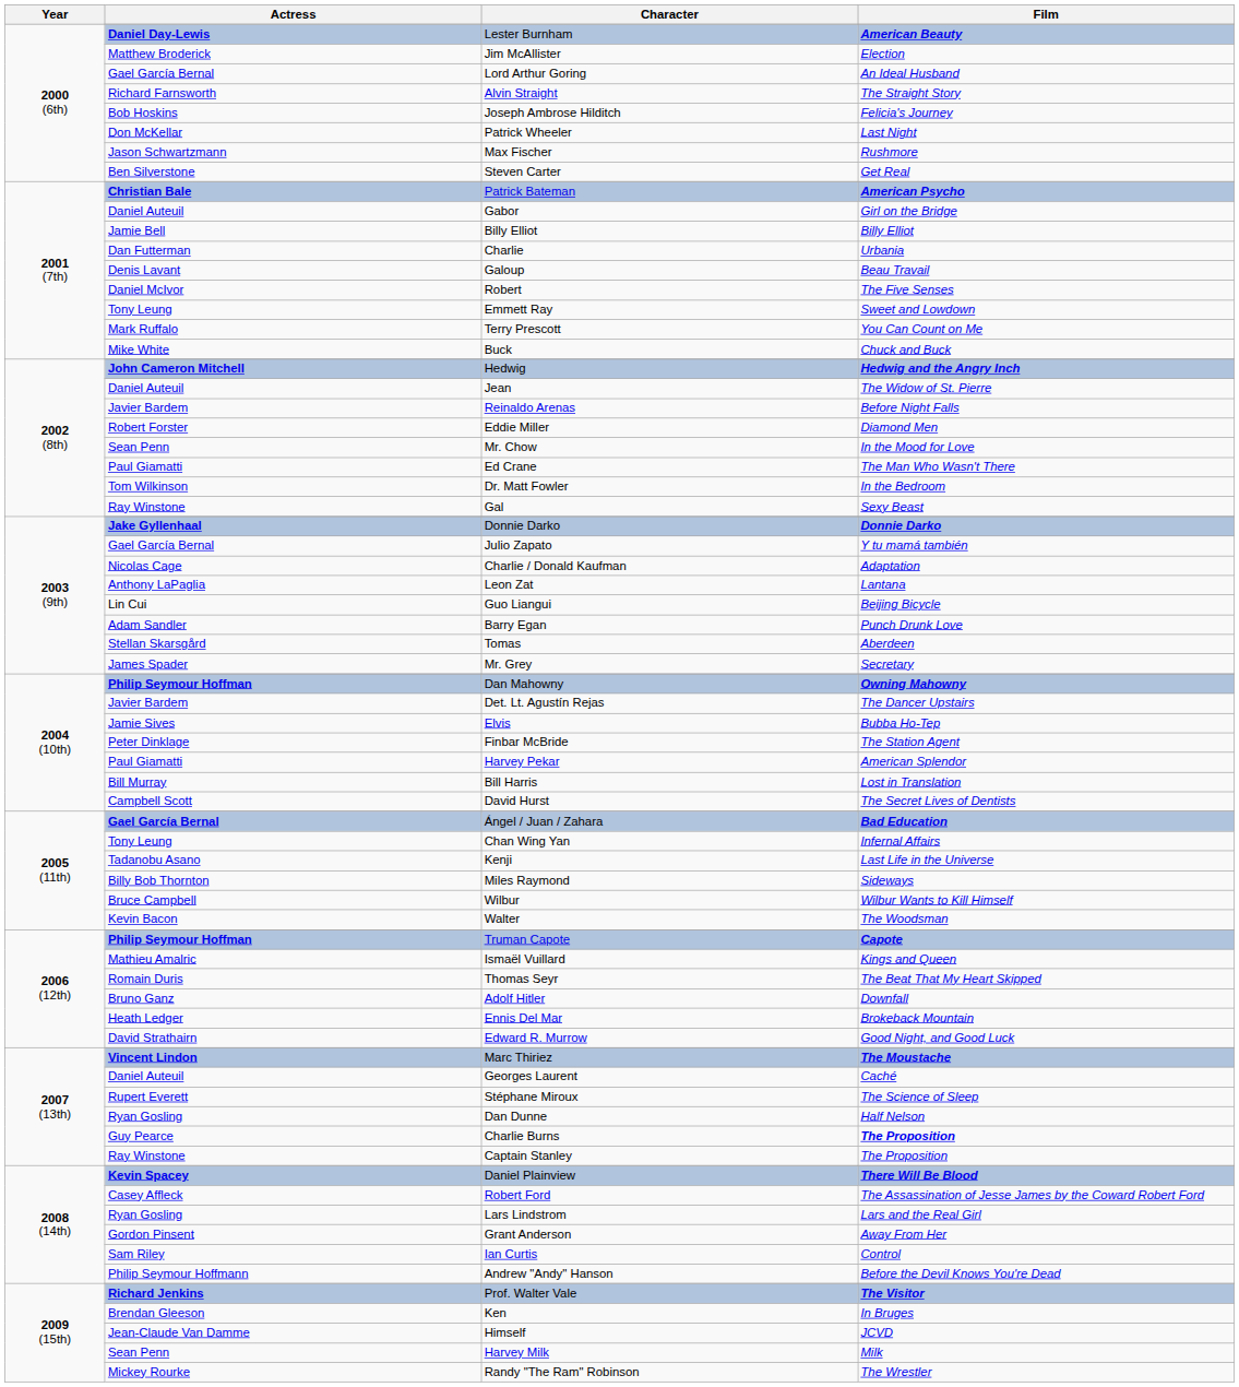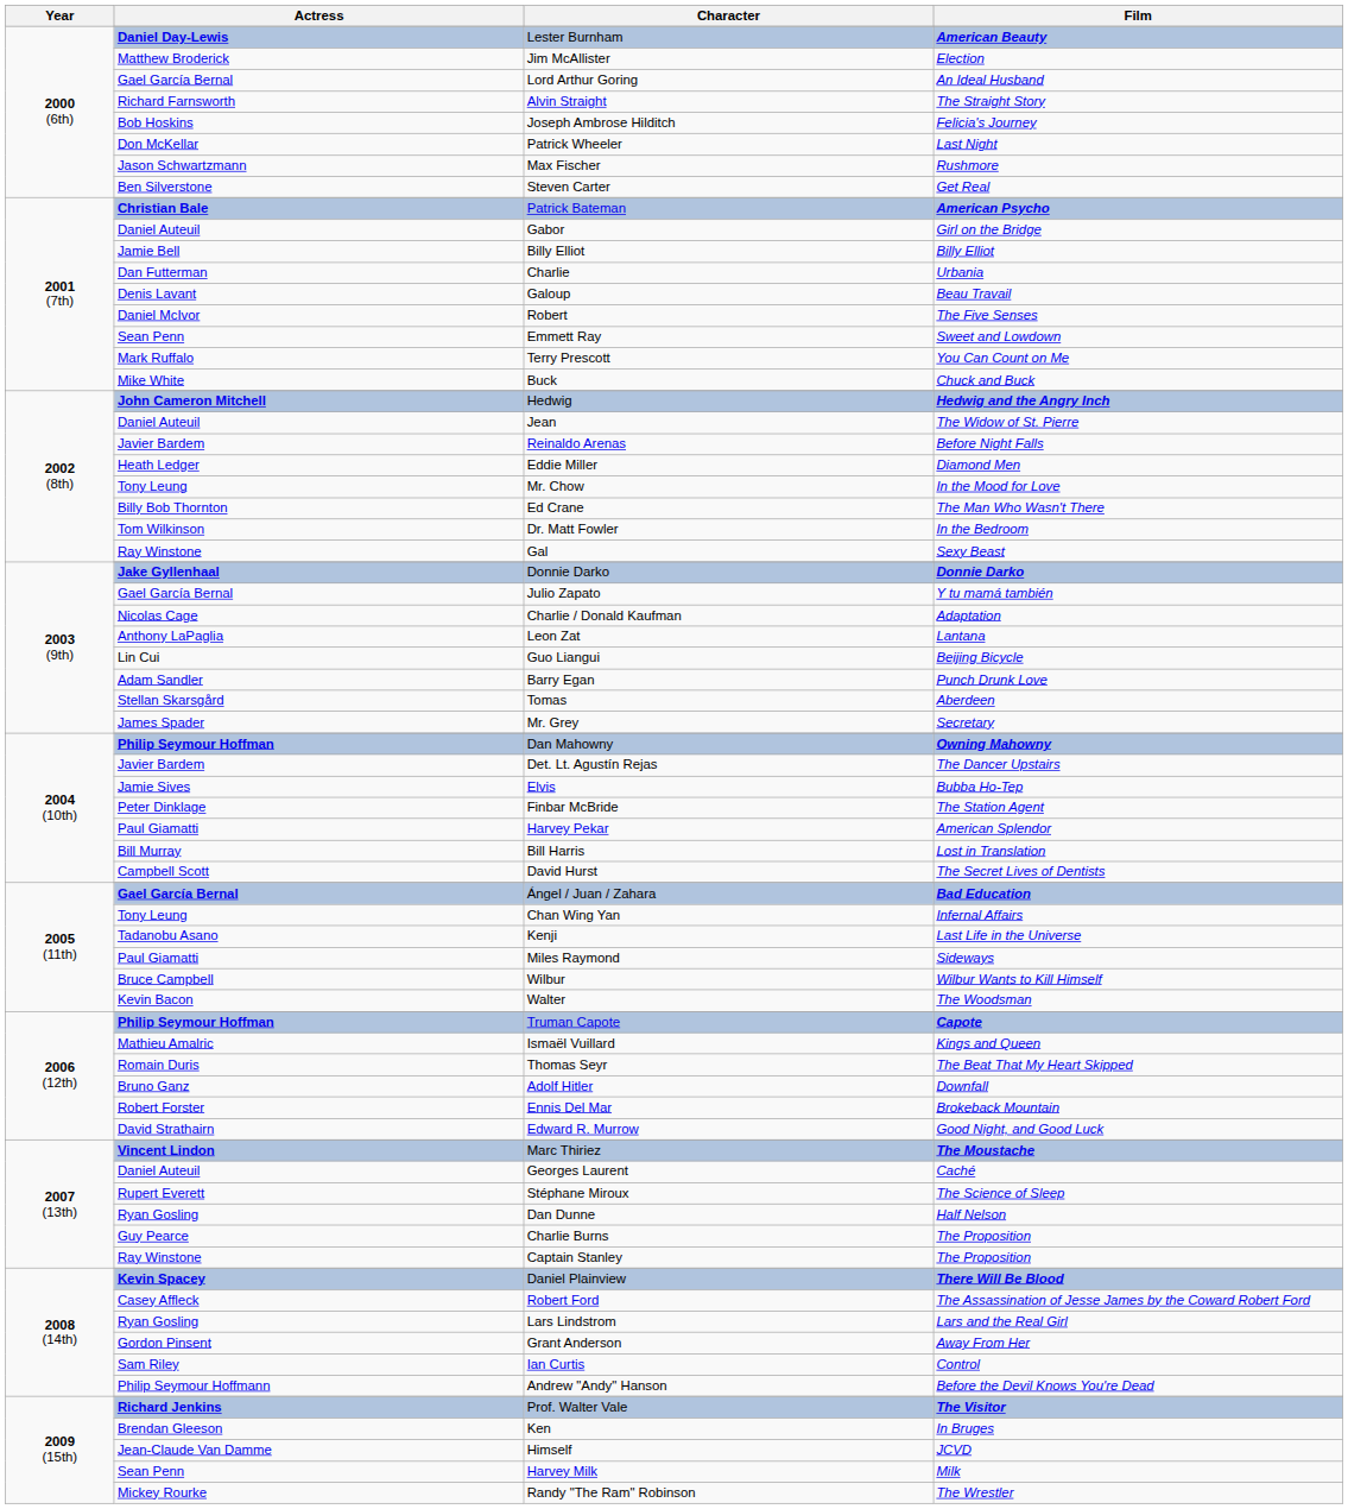Emmett Ray | Actress: Tony Leung -> Sean Penn
Eddie Miller | Actress: Robert Forster -> Heath Ledger
Mr. Chow | Actress: Sean Penn -> Tony Leung
Ed Crane | Actress: Paul Giamatti -> Billy Bob Thornton
Miles Raymond | Actress: Billy Bob Thornton -> Paul Giamatti
Ennis Del Mar | Actress: Heath Ledger -> Robert Forster
Charlie Burns | Film: bold -> normal
